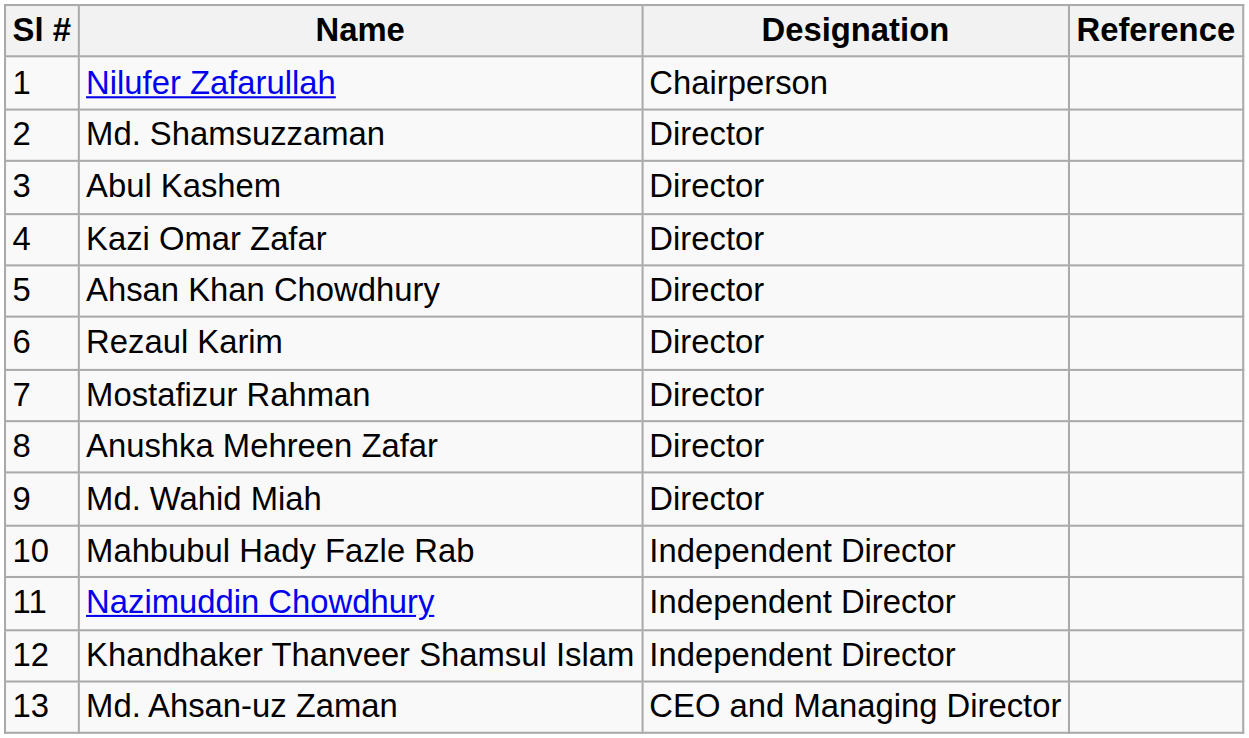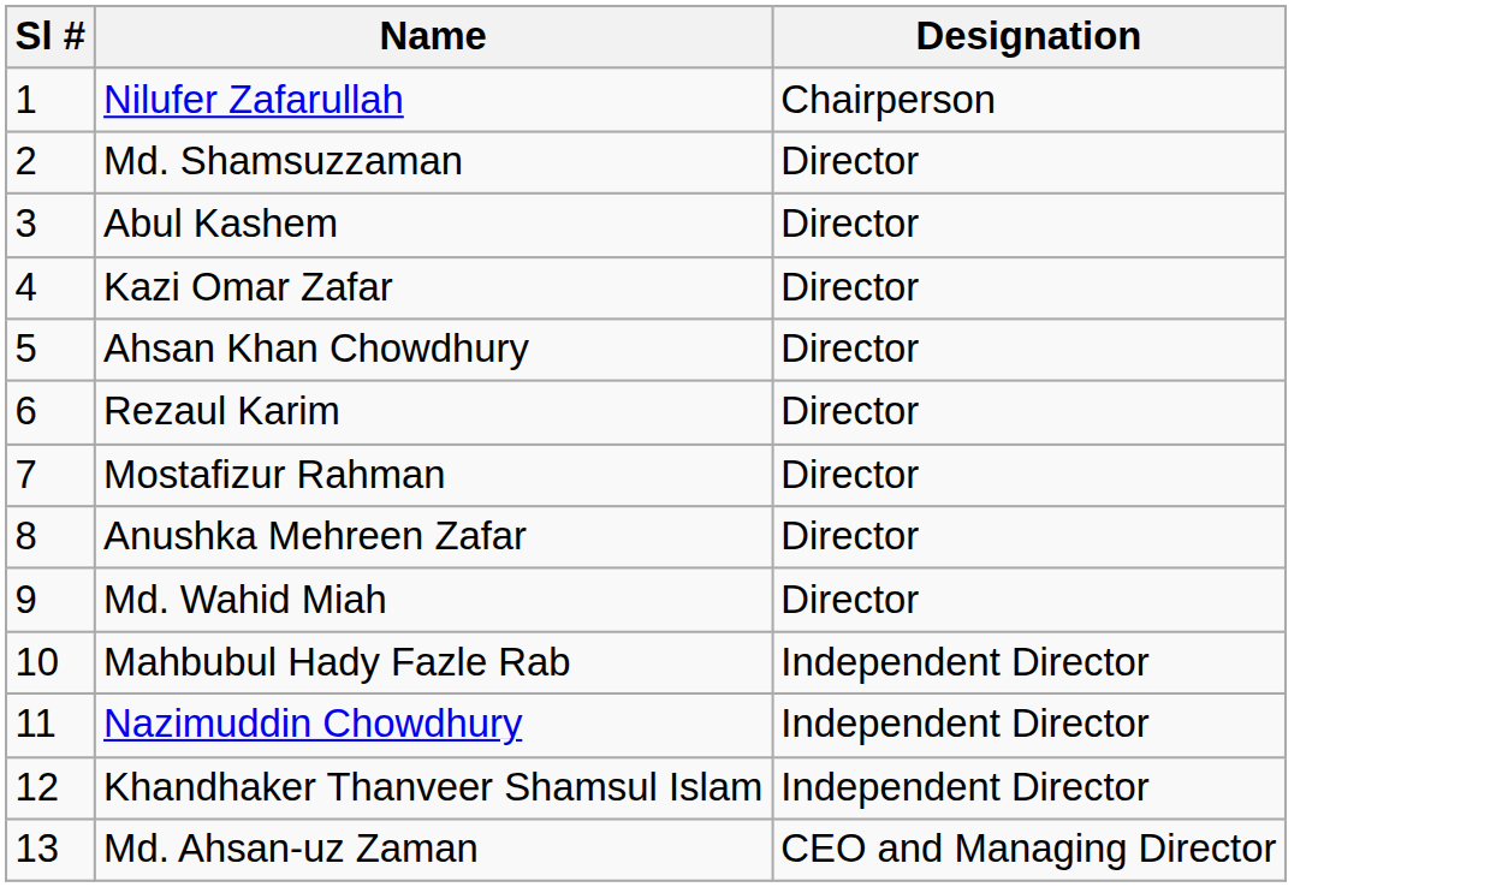- column: Reference
